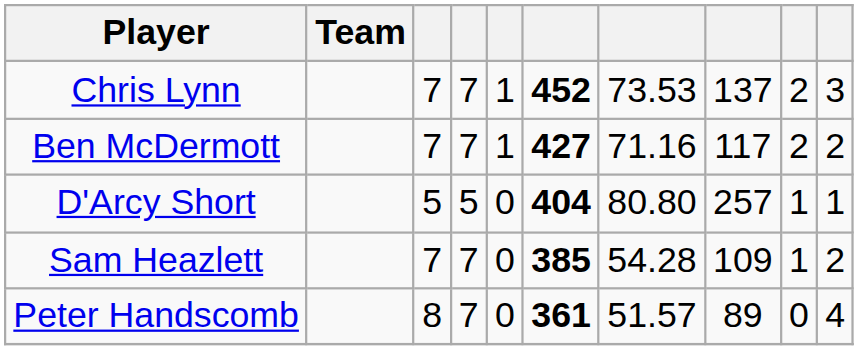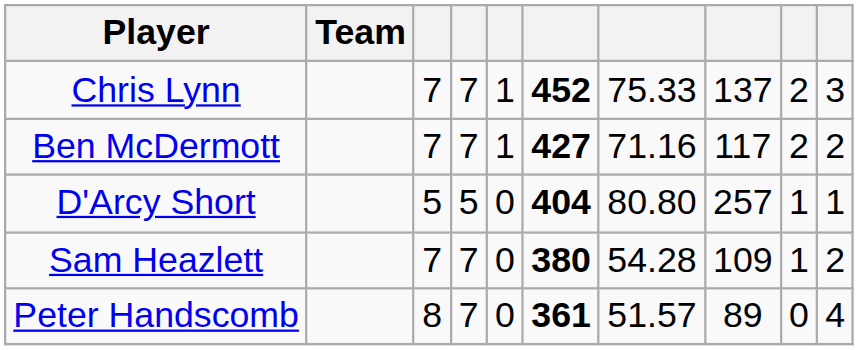Chris Lynn | column 7: 73.53 -> 75.33
Sam Heazlett | column 6: 385 -> 380
